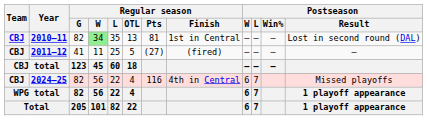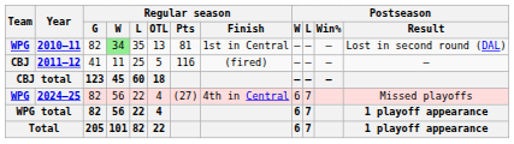2010–11 | Team: CBJ -> WPG
2011–12 | Regular season / Pts: (27) -> 116
2024–25 | Team: CBJ -> WPG
2024–25 | Regular season / Pts: 116 -> (27)
